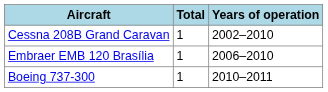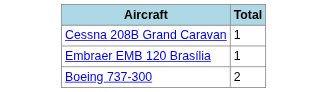- column: Years of operation | 2002–2010 | 2006–2010 | 2010–2011
Boeing 737-300 | Total: 1 -> 2
